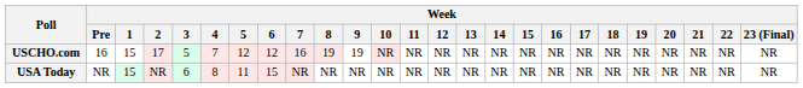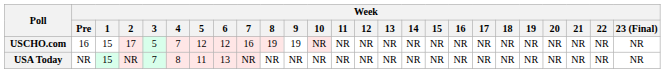USA Today | Week / 3: 6 -> 7
USA Today | Week / 6: 15 -> 13
